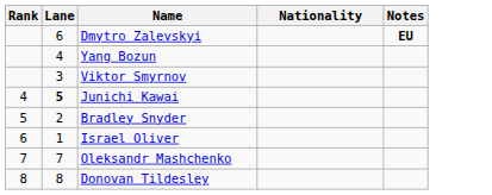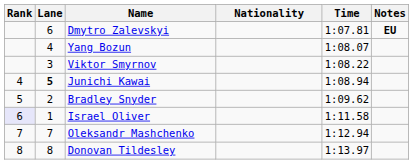+ column: Time | 1:07.81 | 1:08.07 | 1:08.22 | 1:08.94 | 1:09.62 | 1:11.58 | 1:12.94 | 1:13.97
Israel Oliver | Rank: no background -> lavender background
